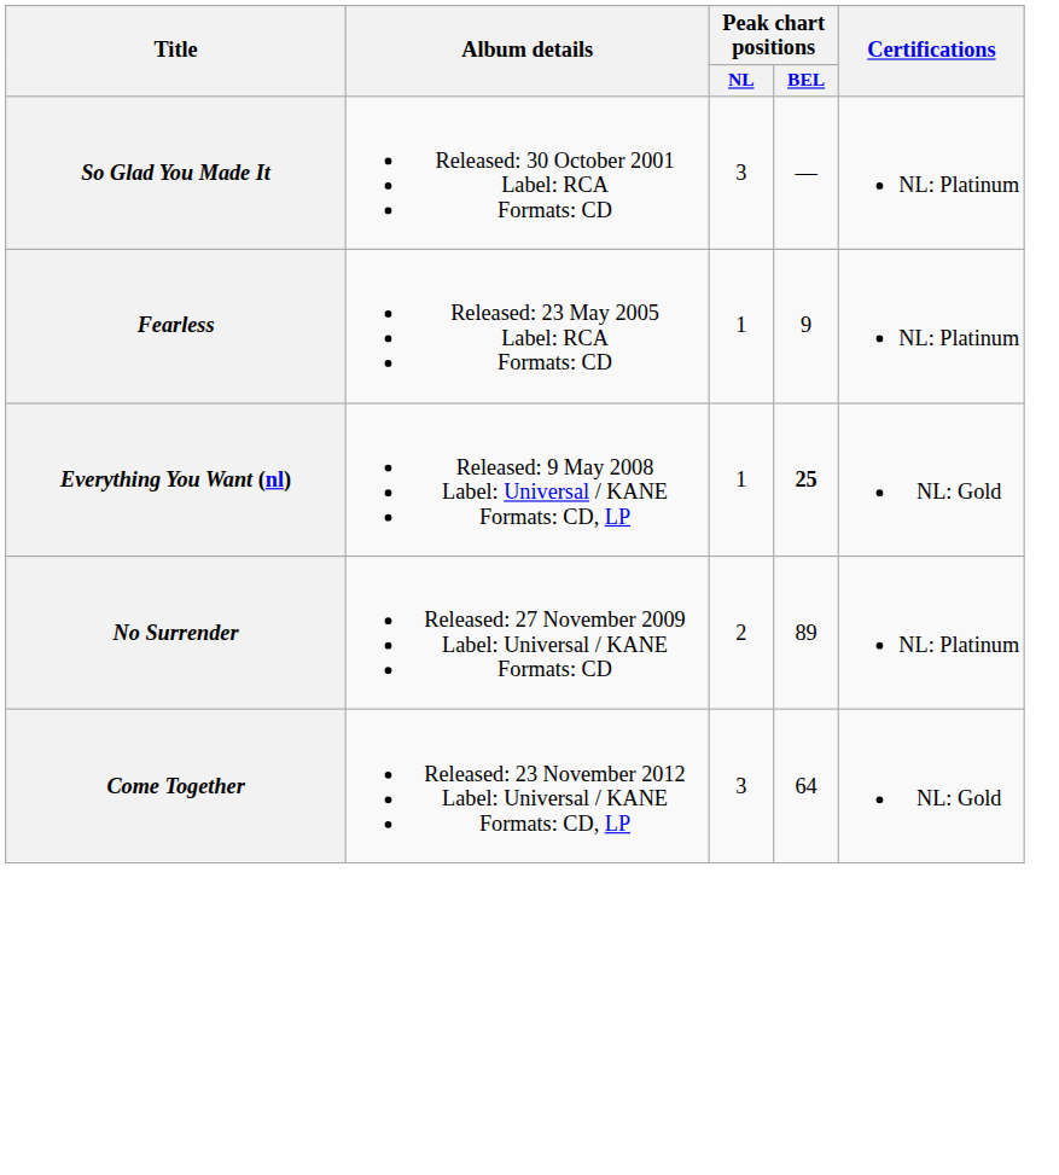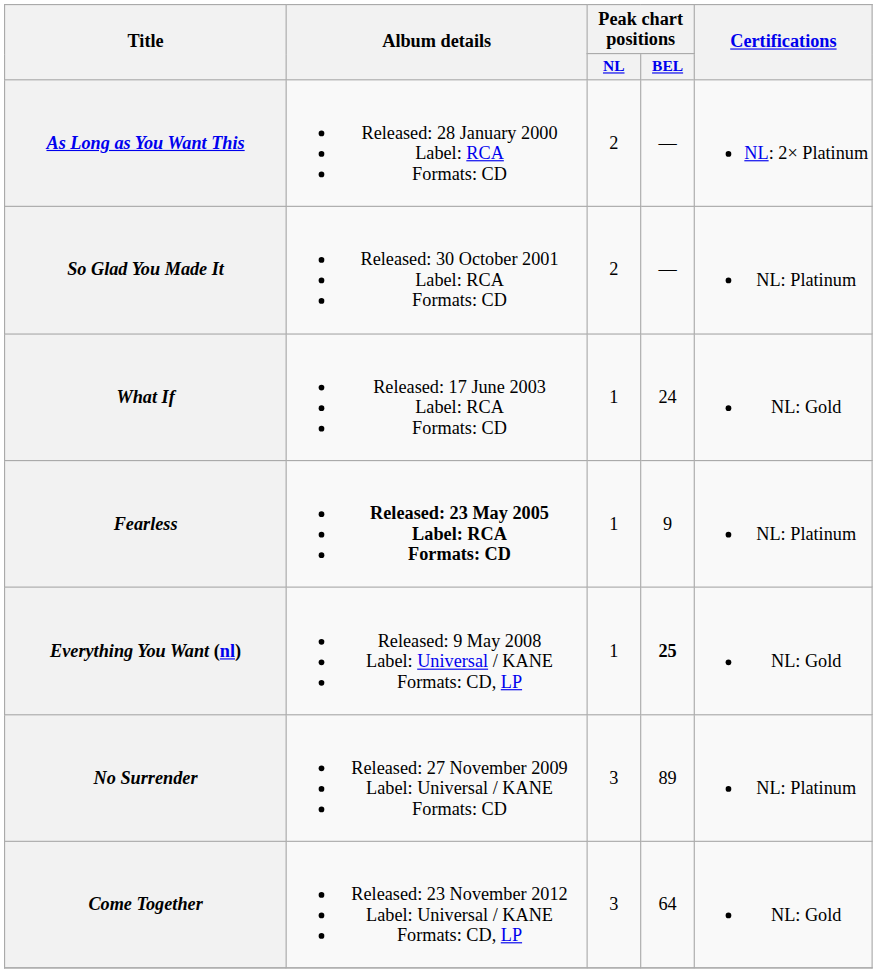+ row: As Long as You Want This | Released: 28 January 2000 Label: RCA Formats: CD | 2 | — | NL: 2× Platinum
So Glad You Made It | Peak chart positions / NL: 3 -> 2
+ row: What If | Released: 17 June 2003 Label: RCA Formats: CD | 1 | 24 | NL: Gold
Fearless | Album details: normal -> bold
No Surrender | Peak chart positions / NL: 2 -> 3
